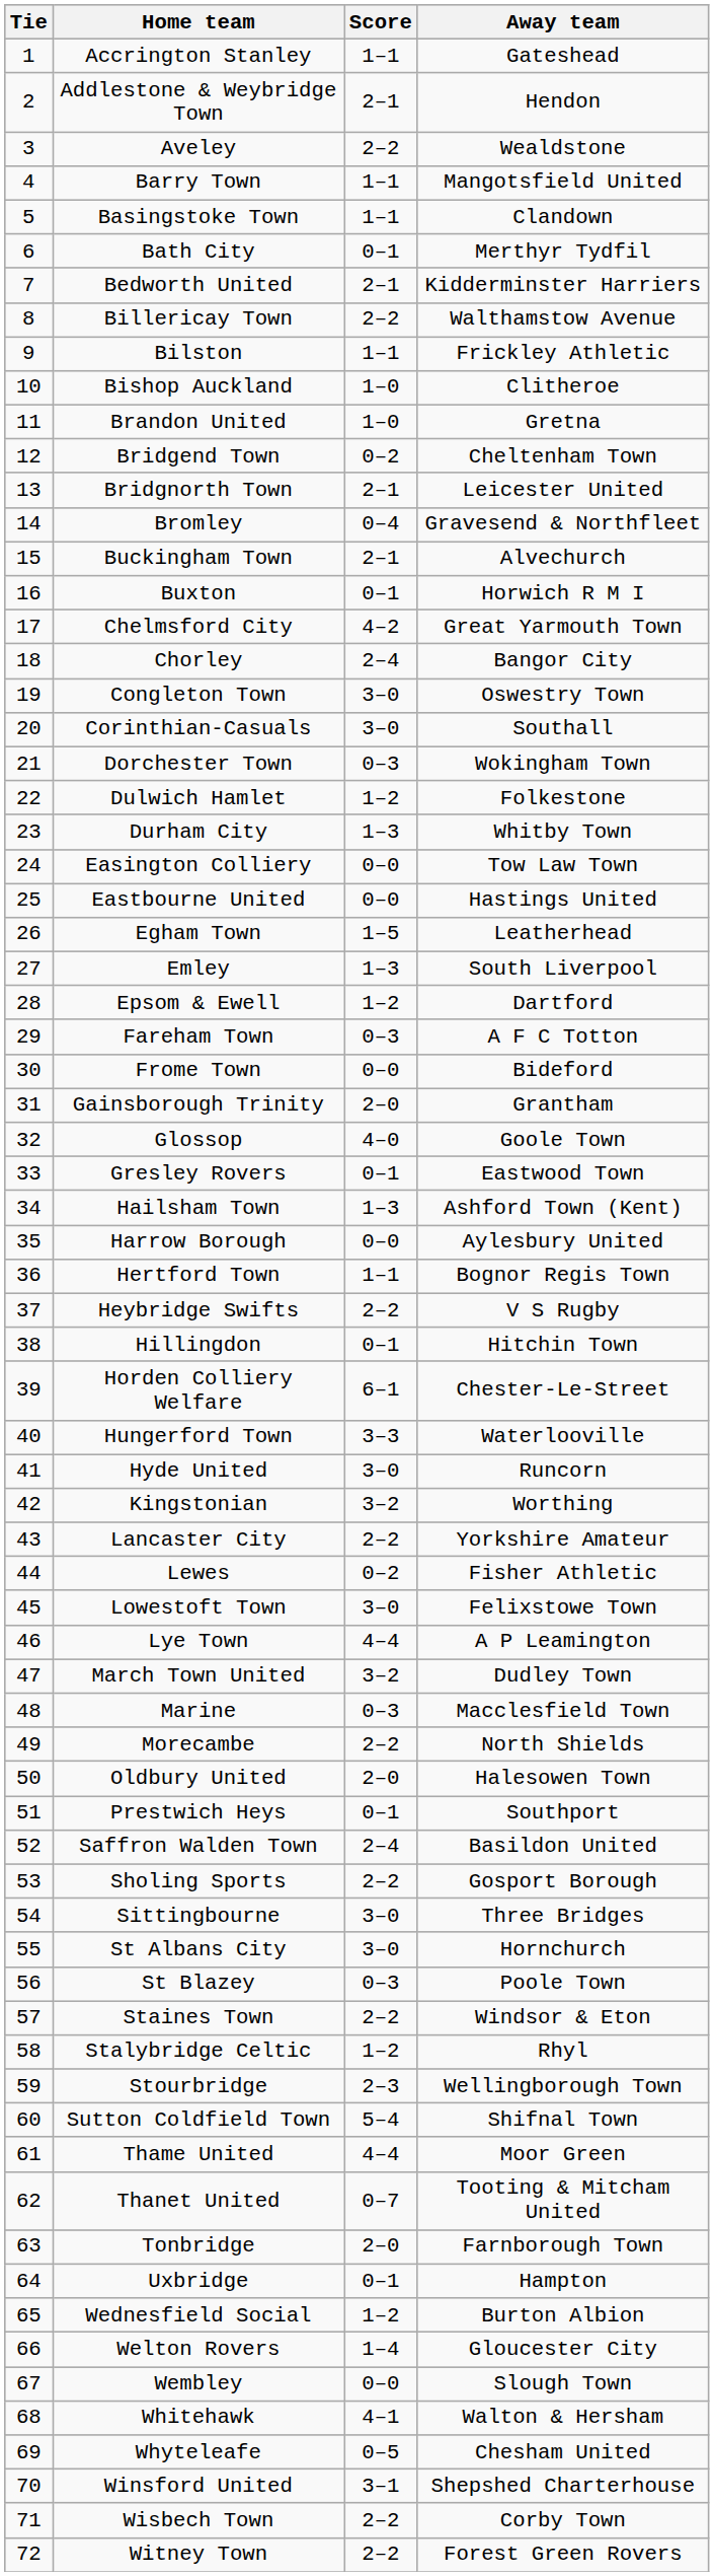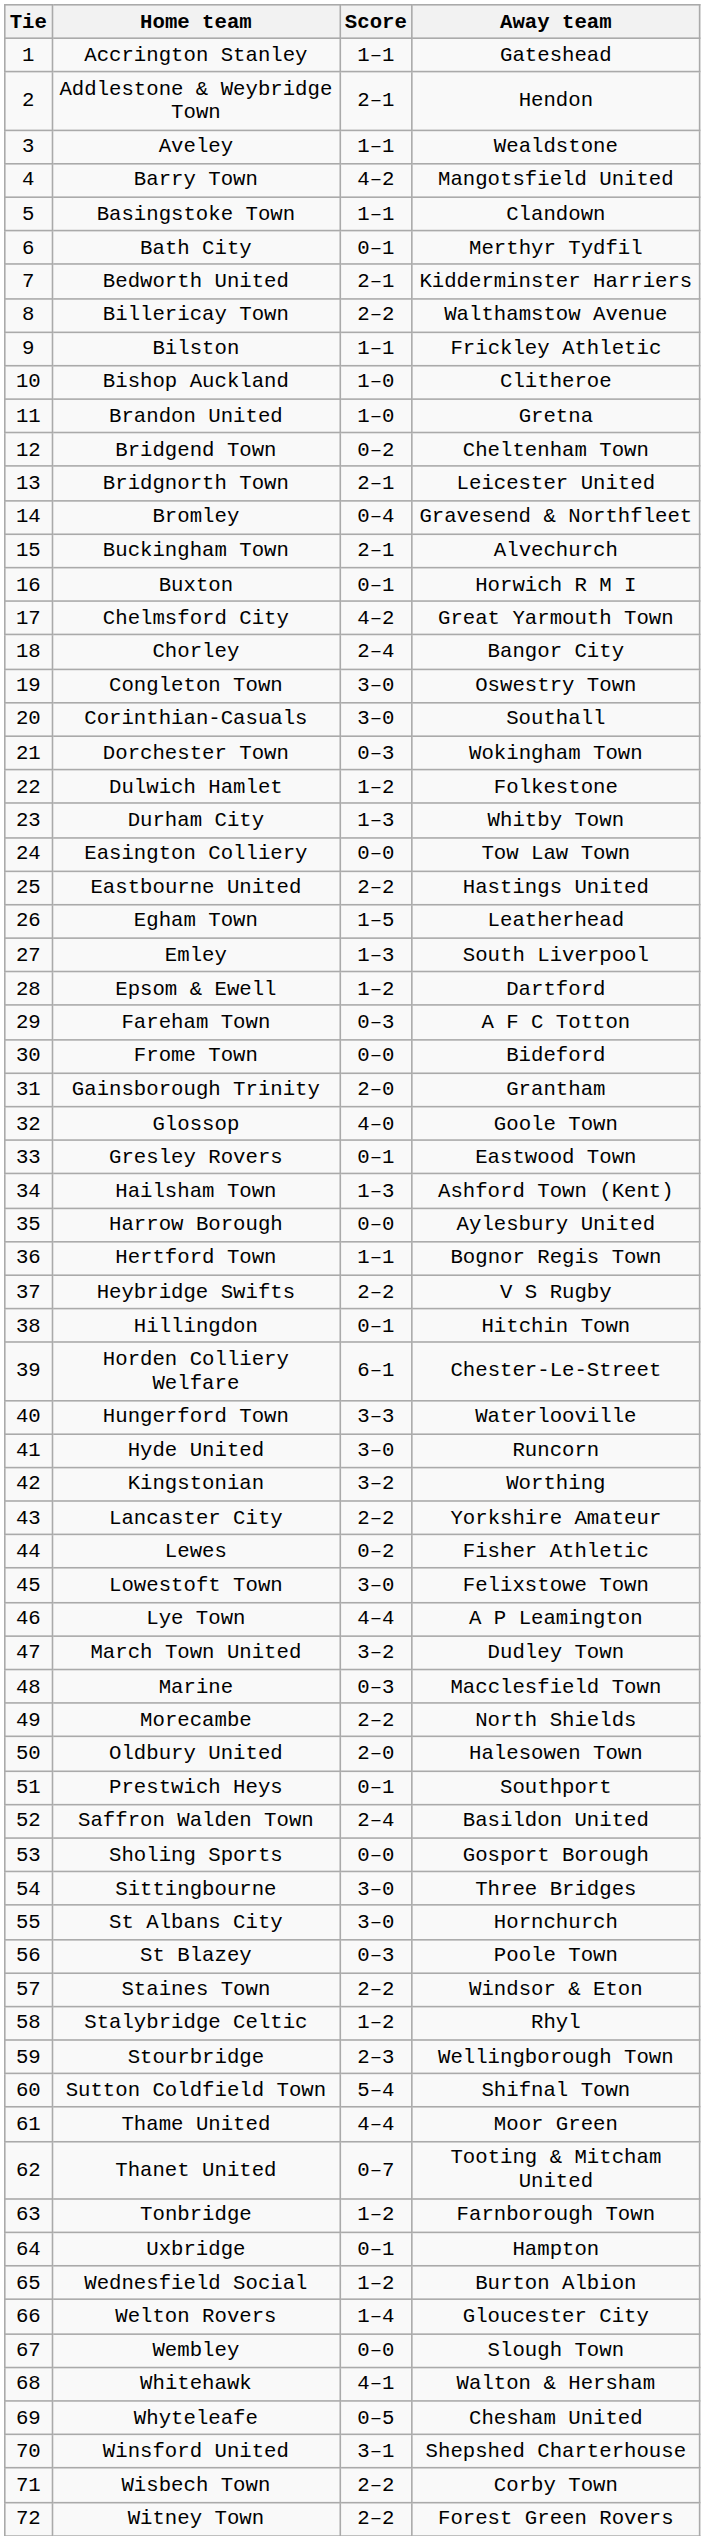Aveley | Score: 2–2 -> 1–1
Barry Town | Score: 1–1 -> 4–2
Eastbourne United | Score: 0–0 -> 2–2
Sholing Sports | Score: 2–2 -> 0–0
Tonbridge | Score: 2–0 -> 1–2
